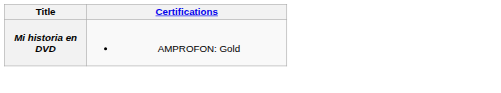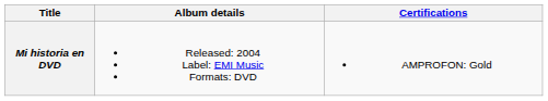+ column: Album details | Released: 2004 Label: EMI Music Formats: DVD
